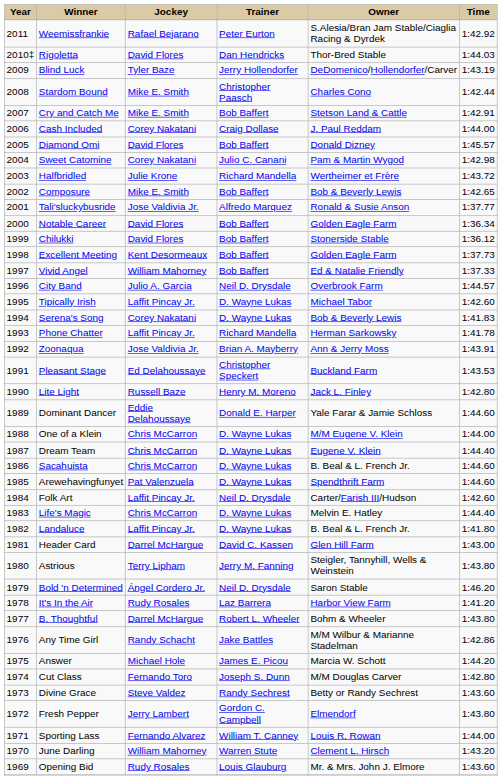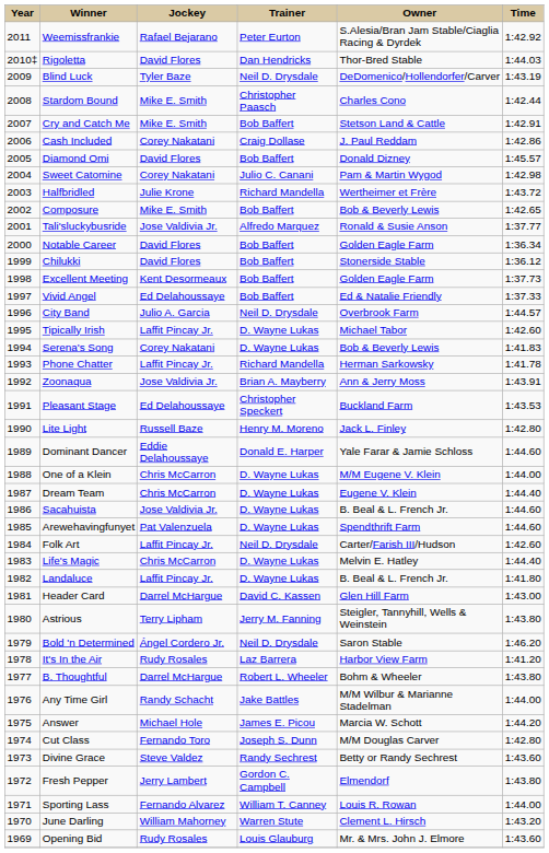Blind Luck | Trainer: Jerry Hollendorfer -> Neil D. Drysdale
Cash Included | Time: 1:44.00 -> 1:42.86
Vivid Angel | Jockey: William Mahorney -> Ed Delahoussaye
Sacahuista | Jockey: Chris McCarron -> Jose Valdivia Jr.
Any Time Girl | Time: 1:42.86 -> 1:44.00
